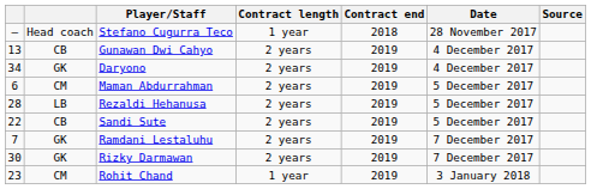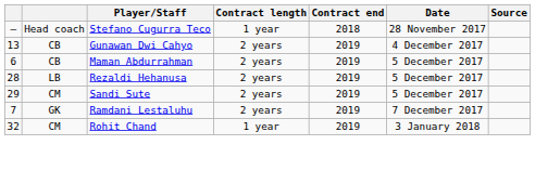- row: 34 | GK | Daryono | 2 years | 2019 | 4 December 2017
Maman Abdurrahman | column 2: CM -> CB
Sandi Sute | column 1: 22 -> 29
Sandi Sute | column 2: CB -> CM
- row: 30 | GK | Rizky Darmawan | 2 years | 2019 | 7 December 2017
Rohit Chand | column 1: 23 -> 32
